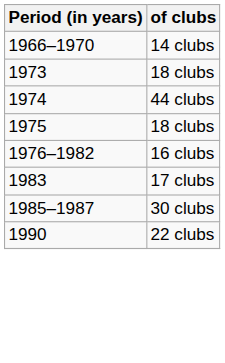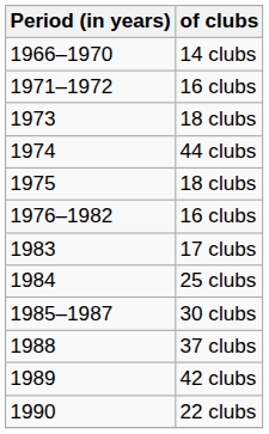+ row: 1971–1972 | 16 clubs
+ row: 1984 | 25 clubs
+ row: 1988 | 37 clubs
+ row: 1989 | 42 clubs
